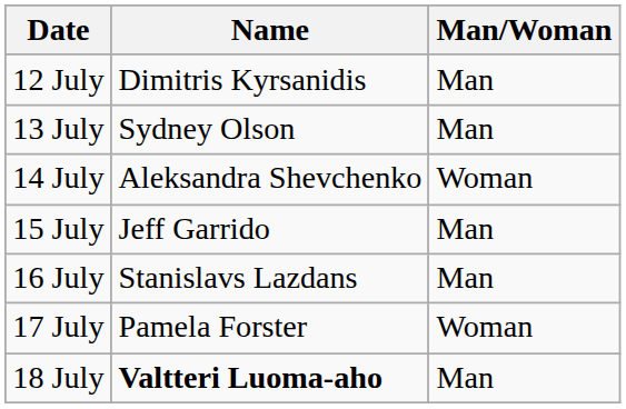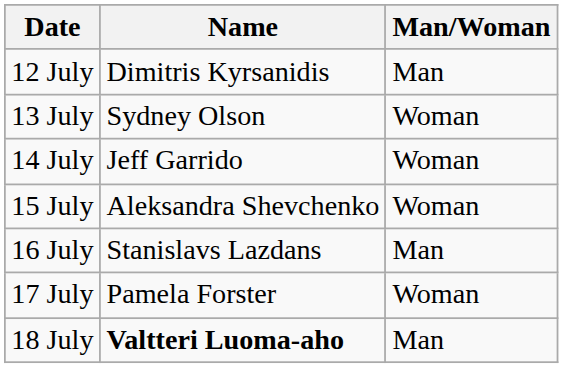13 July | Man/Woman: Man -> Woman
14 July | Name: Aleksandra Shevchenko -> Jeff Garrido
15 July | Name: Jeff Garrido -> Aleksandra Shevchenko
15 July | Man/Woman: Man -> Woman
